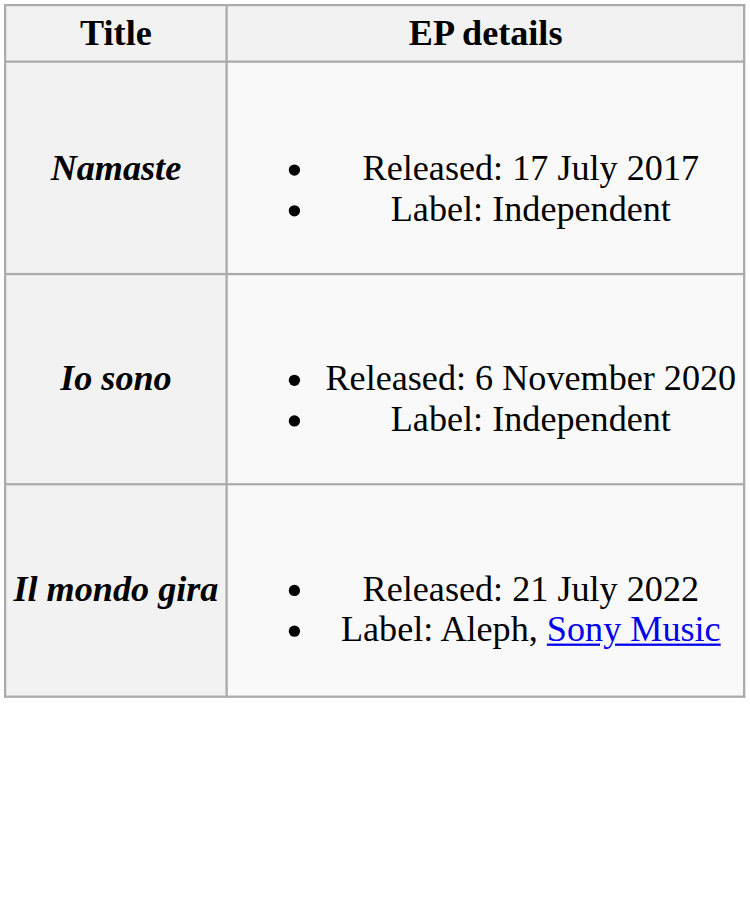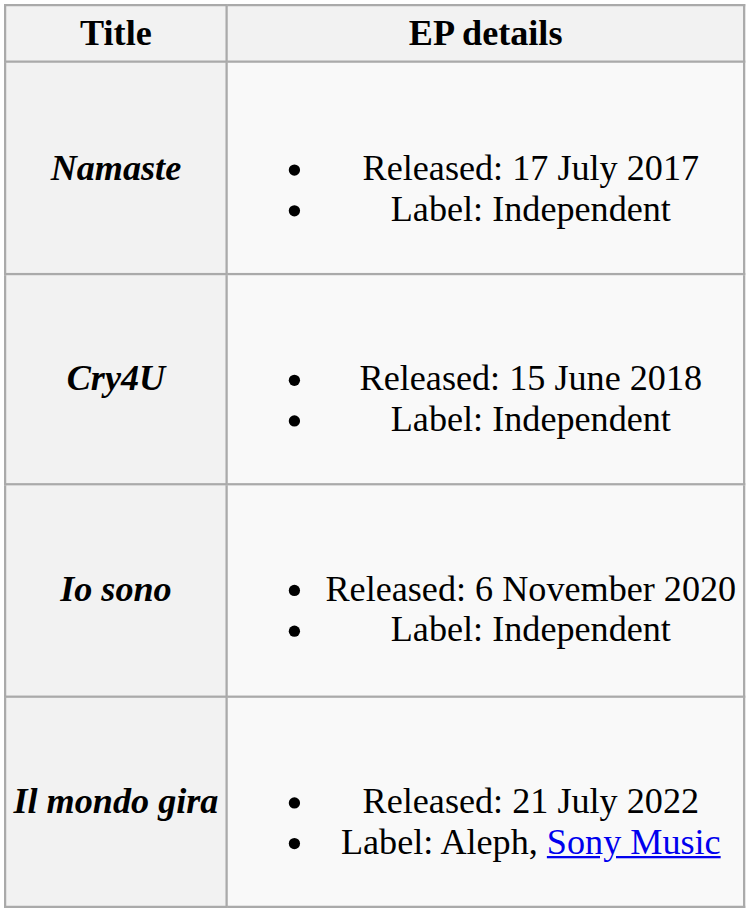+ row: Cry4U | Released: 15 June 2018 Label: Independent
